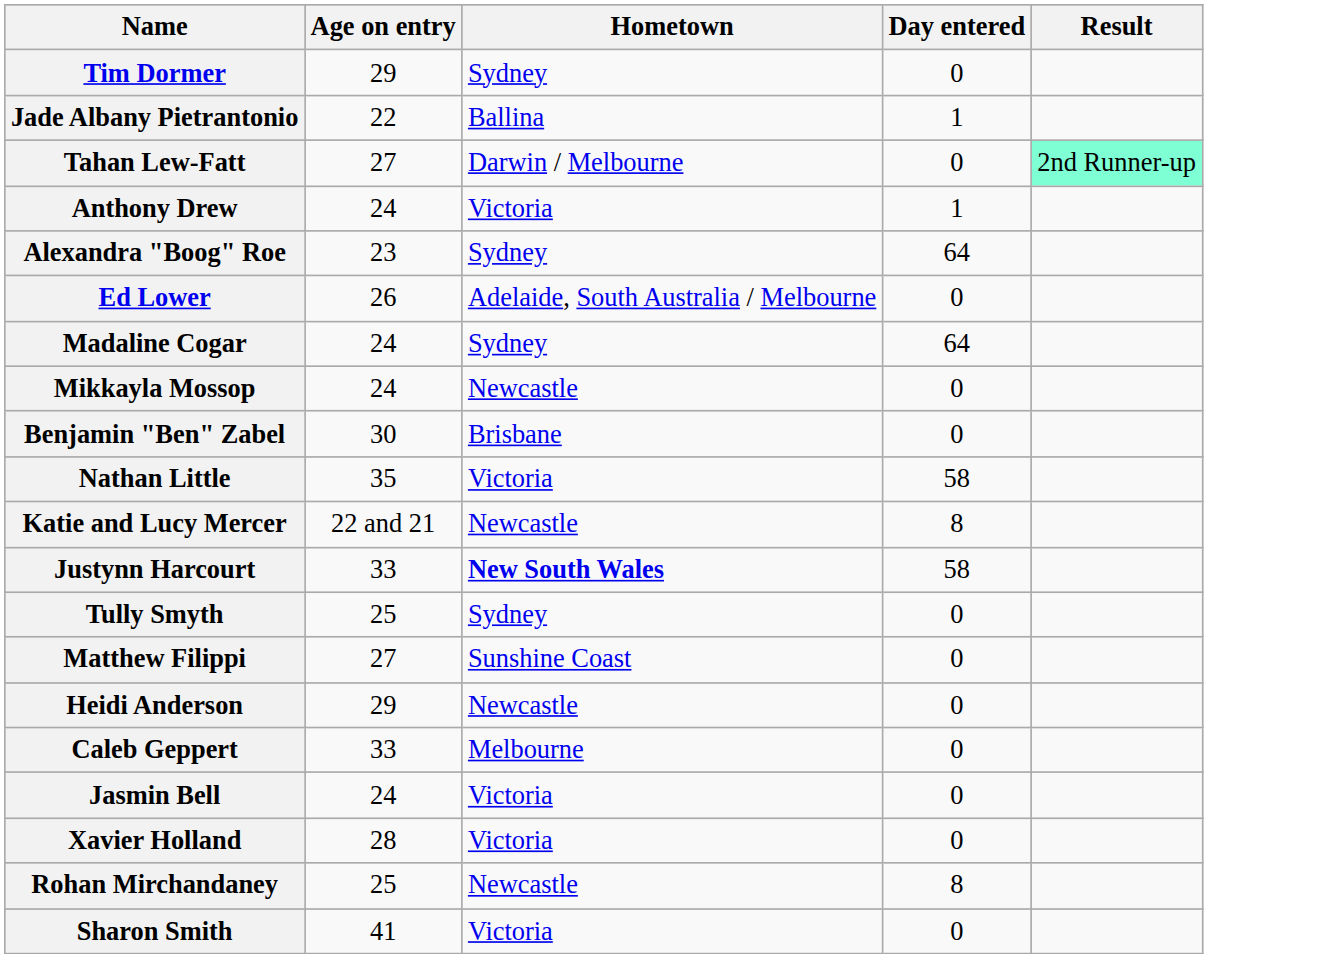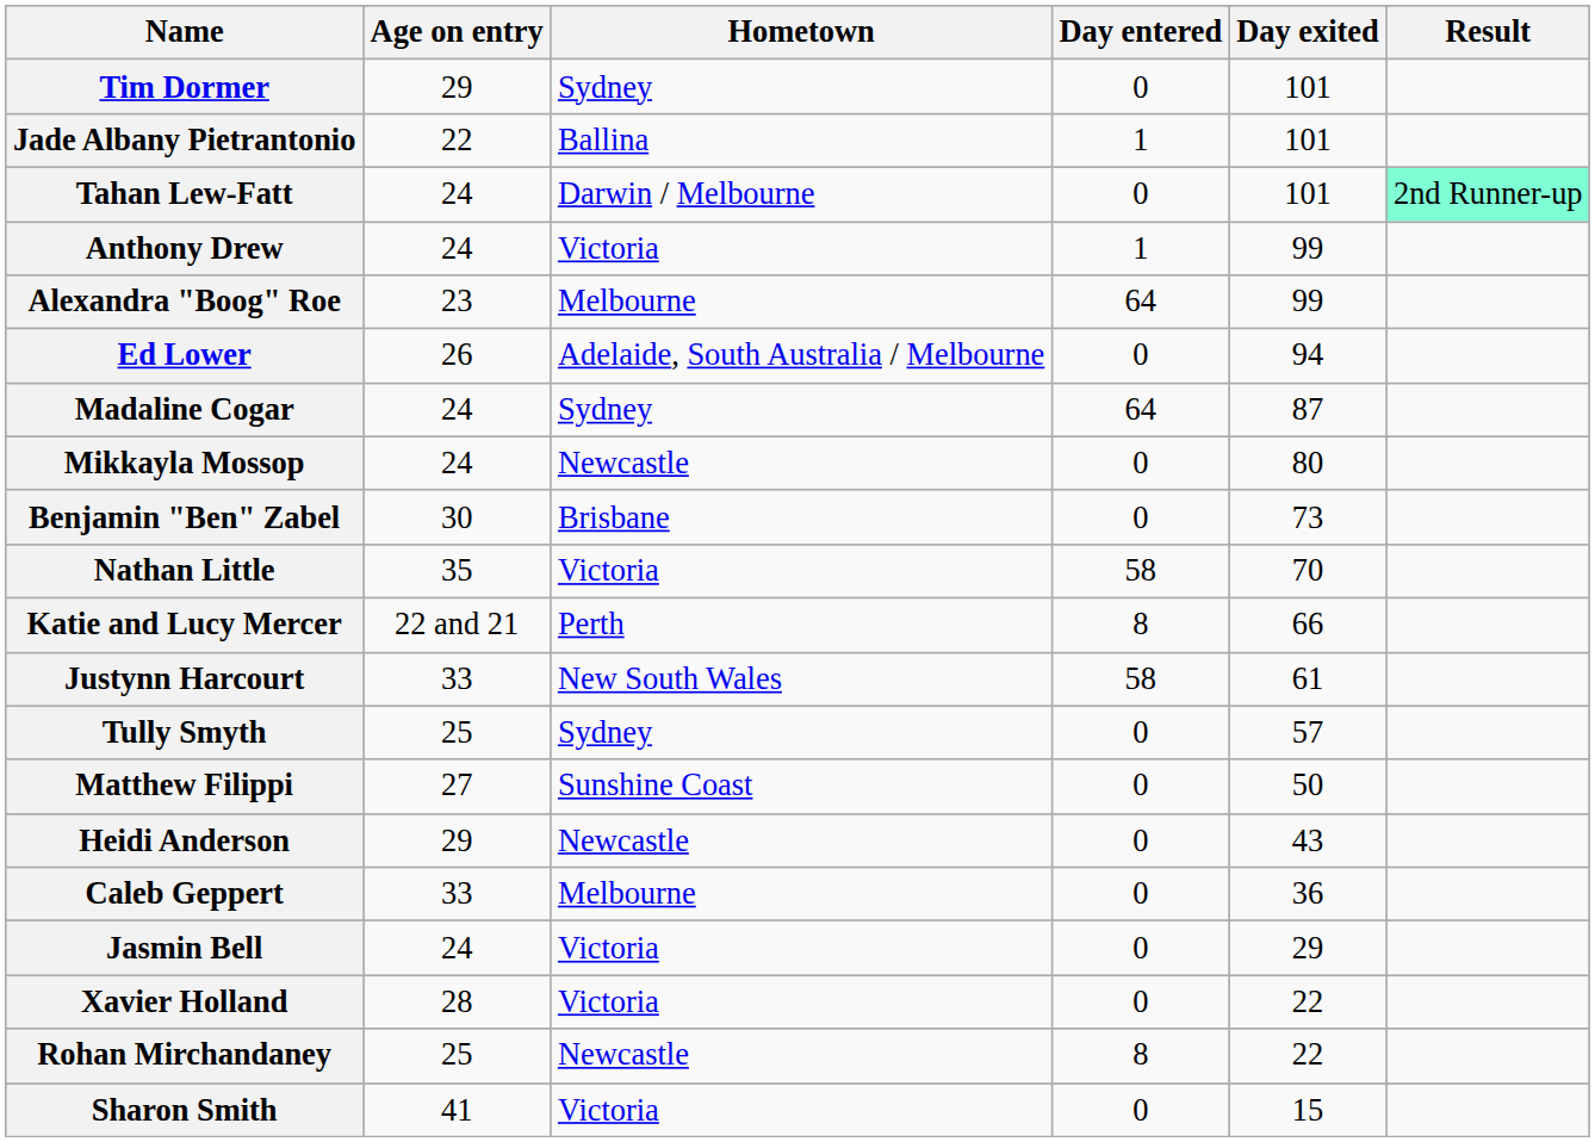+ column: Day exited | 101 | 101 | 101 | 99 | 99 | 94 | 87 | 80 | 73 | 70 | 66 | 61 | 57 | 50 | 43 | 36 | 29 | 22 | 22 | 15
Tahan Lew-Fatt | Age on entry: 27 -> 24
Alexandra "Boog" Roe | Hometown: Sydney -> Melbourne
Katie and Lucy Mercer | Hometown: Newcastle -> Perth
Justynn Harcourt | Hometown: bold -> normal
